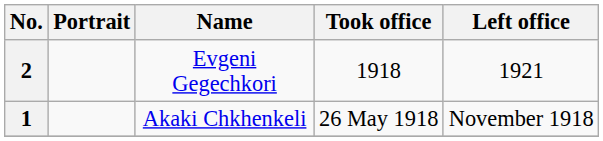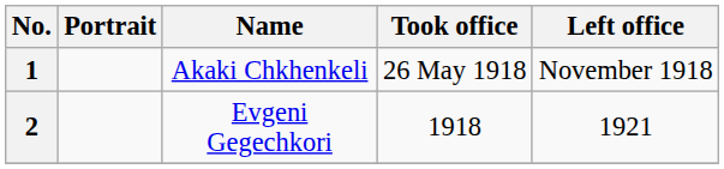rows swapped: 1 <-> 2
